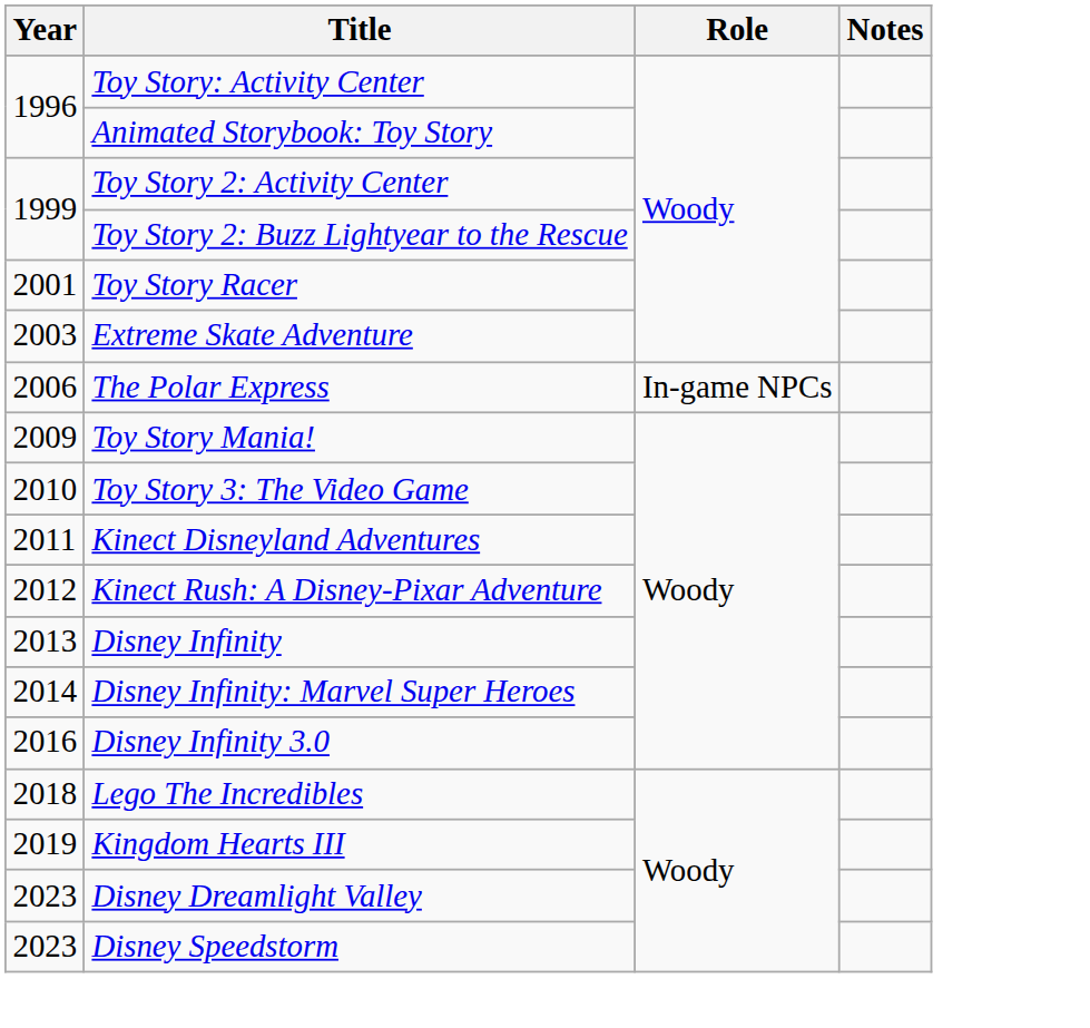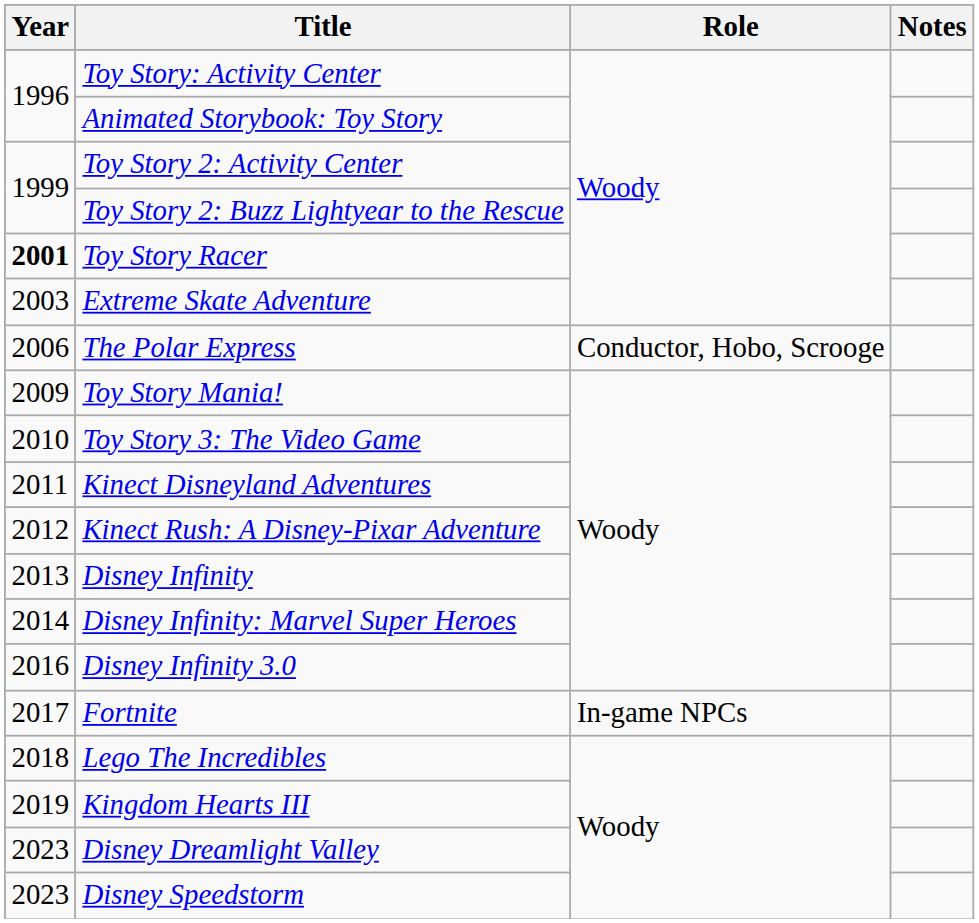Toy Story Racer | Year: normal -> bold
The Polar Express | Role: In-game NPCs -> Conductor, Hobo, Scrooge
+ row: 2017 | Fortnite | In-game NPCs
